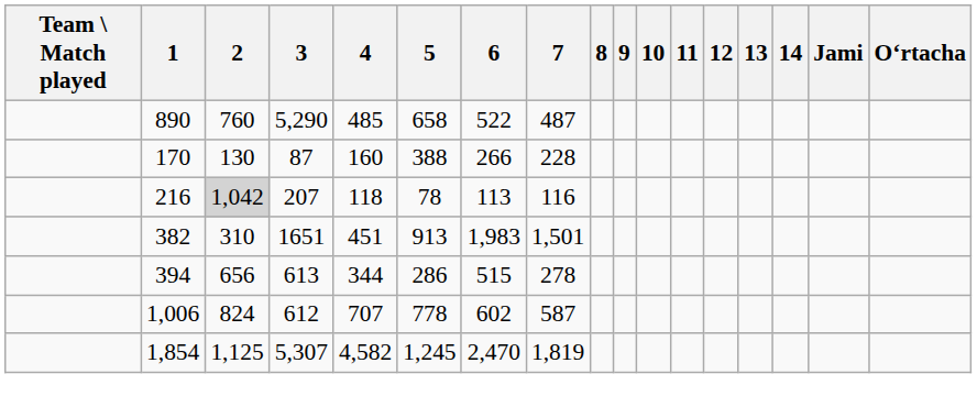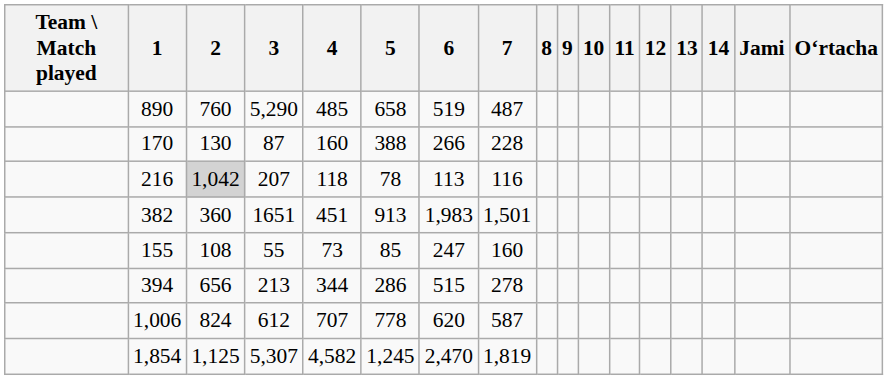890 | 6: 522 -> 519
382 | 2: 310 -> 360
+ row: 155 | 108 | 55 | 73 | 85 | 247 | 160
394 | 3: 613 -> 213
1,006 | 6: 602 -> 620
